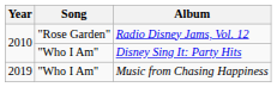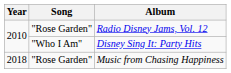Music from Chasing Happiness | Year: 2019 -> 2018
Music from Chasing Happiness | Song: "Who I Am" -> "Rose Garden"
